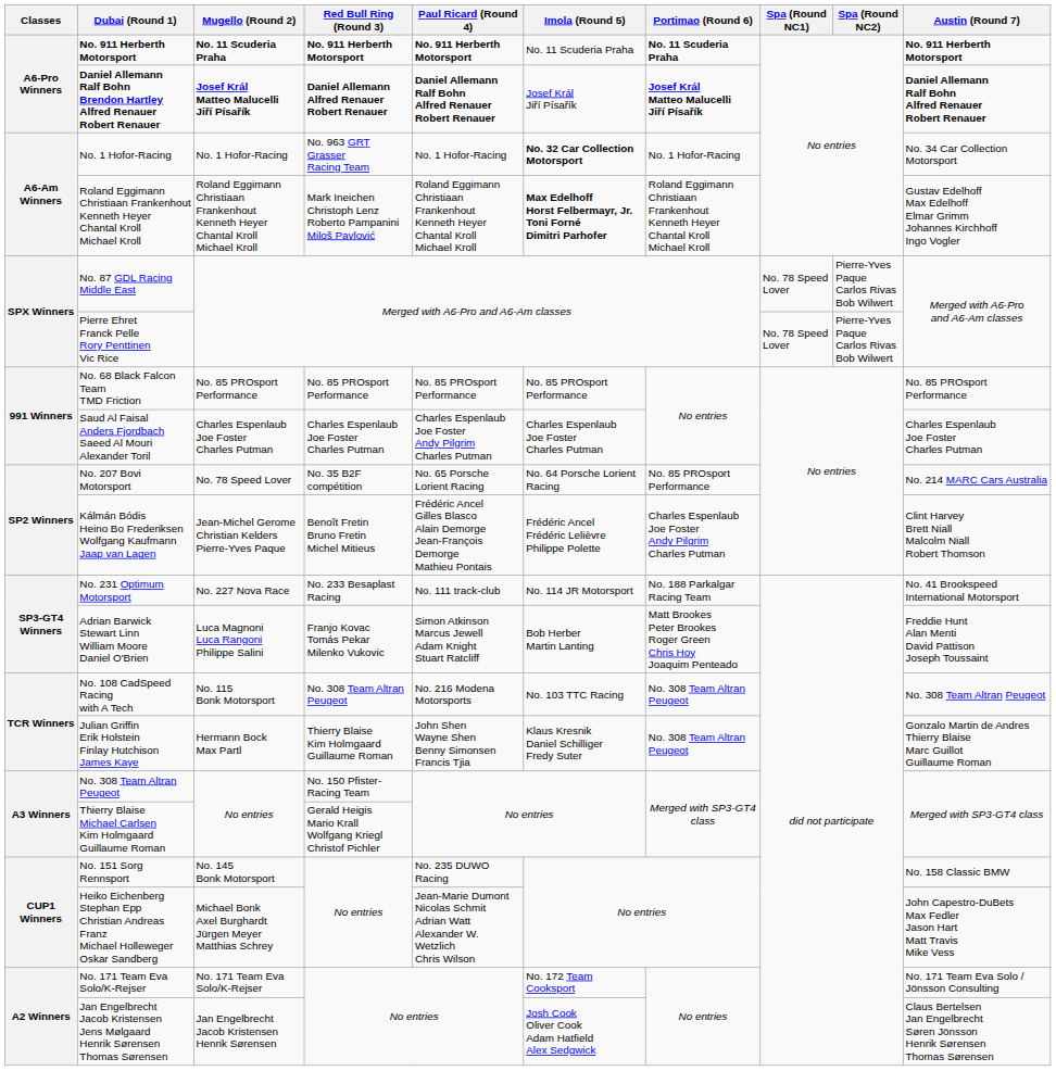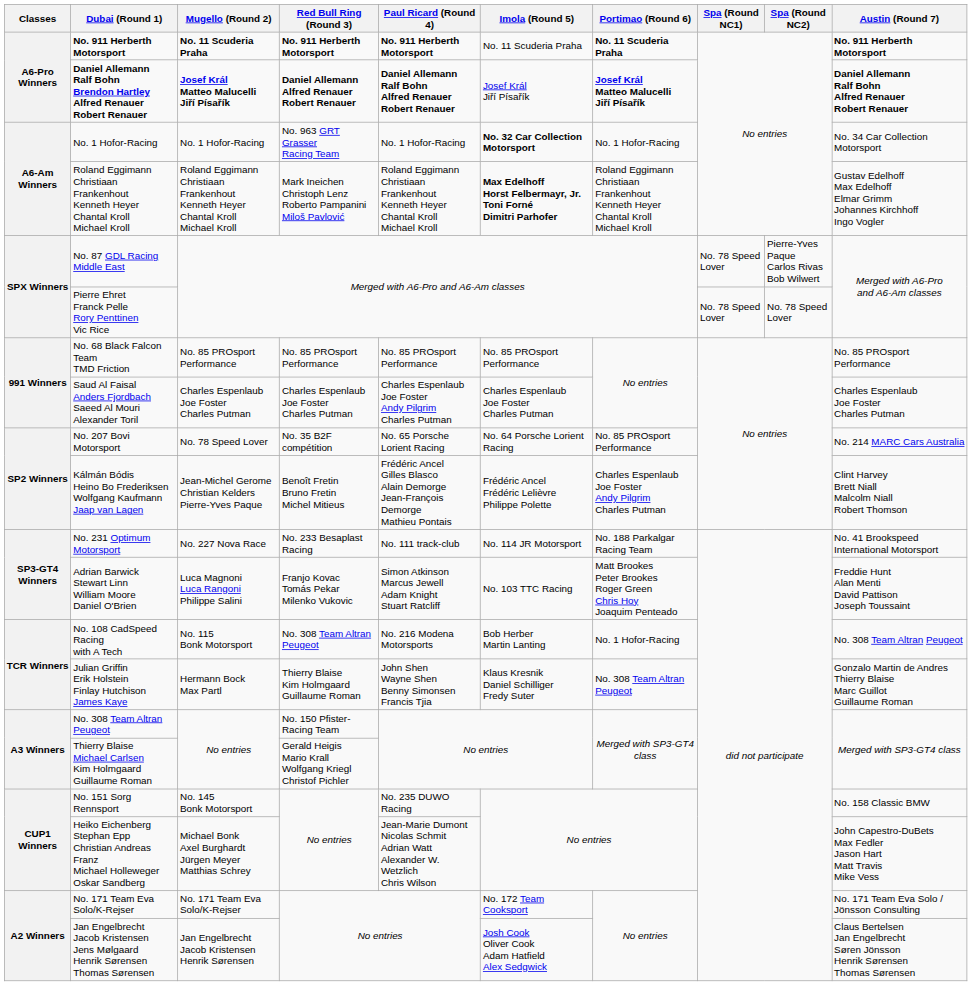Pierre Ehret Franck Pelle Rory Penttinen Vic Rice | Spa (Round NC2): Pierre-Yves Paque Carlos Rivas Bob Wilwert -> No. 78 Speed Lover
Adrian Barwick Stewart Linn William Moore Daniel O'Brien | Imola (Round 5): Bob Herber Martin Lanting -> No. 103 TTC Racing
No. 108 CadSpeed Racing with A Tech | Imola (Round 5): No. 103 TTC Racing -> Bob Herber Martin Lanting
No. 108 CadSpeed Racing with A Tech | Portimao (Round 6): No. 308 Team Altran Peugeot -> No. 1 Hofor-Racing
